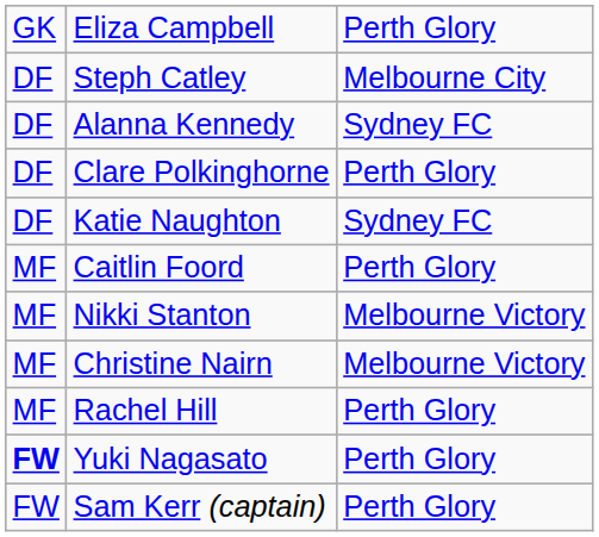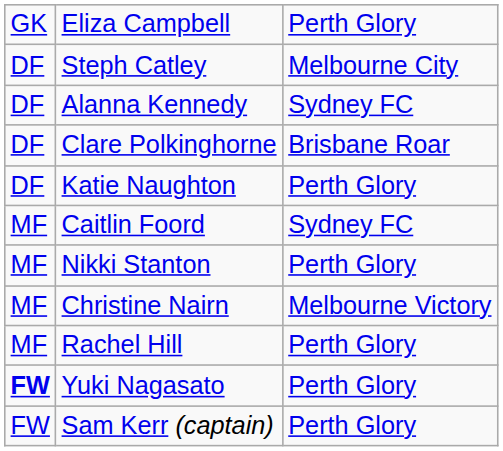Clare Polkinghorne | column 3: Perth Glory -> Brisbane Roar
Katie Naughton | column 3: Sydney FC -> Perth Glory
Caitlin Foord | column 3: Perth Glory -> Sydney FC
Nikki Stanton | column 3: Melbourne Victory -> Perth Glory
